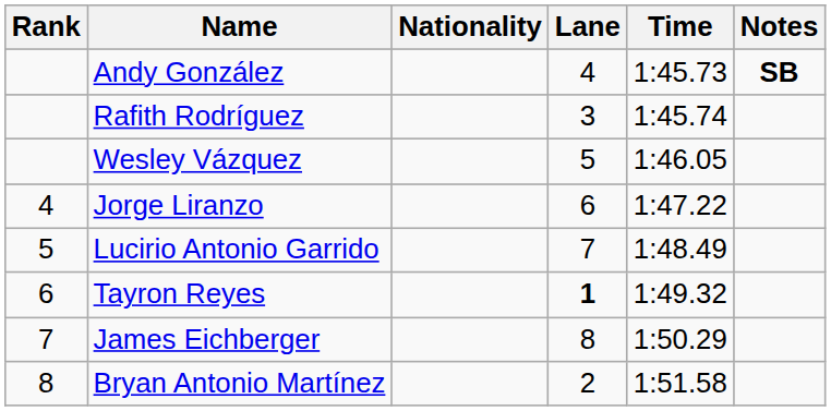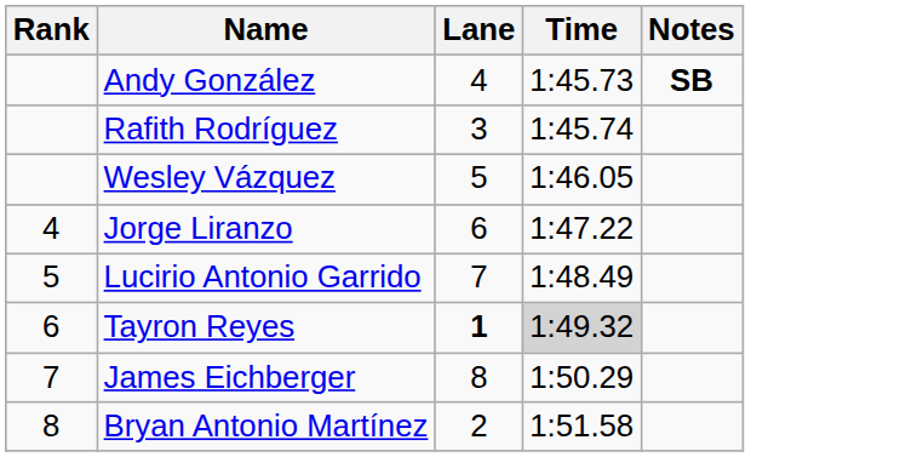- column: Nationality
Tayron Reyes | Time: no background -> lightgrey background
